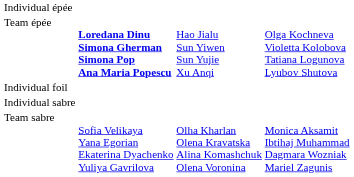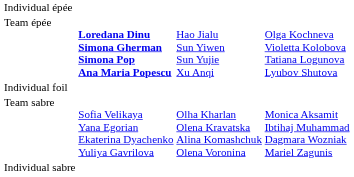rows swapped: Individual sabre <-> Team sabre
